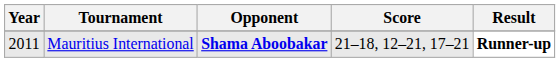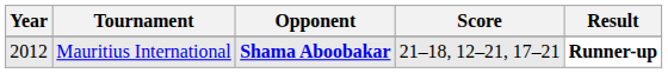Mauritius International | Year: 2011 -> 2012
